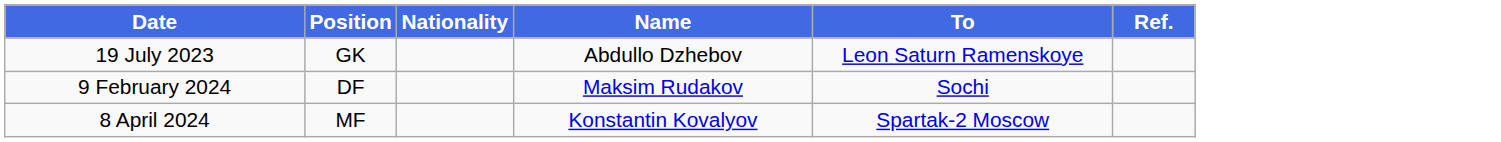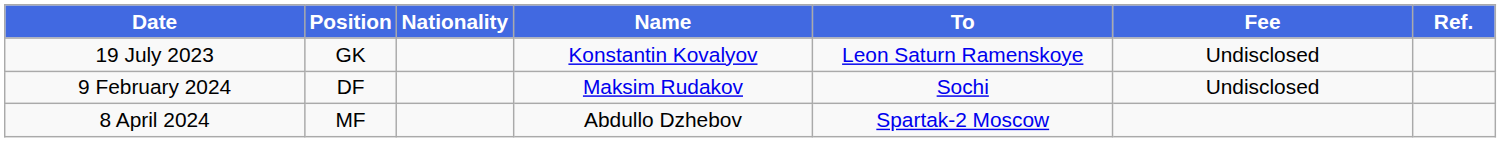+ column: Fee | Undisclosed | Undisclosed
19 July 2023 | Name: Abdullo Dzhebov -> Konstantin Kovalyov
8 April 2024 | Name: Konstantin Kovalyov -> Abdullo Dzhebov
